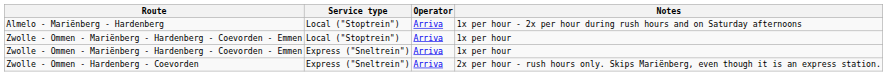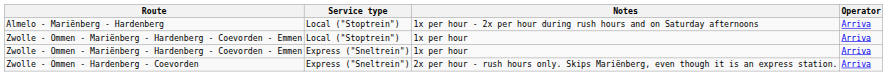columns swapped: Operator <-> Notes
